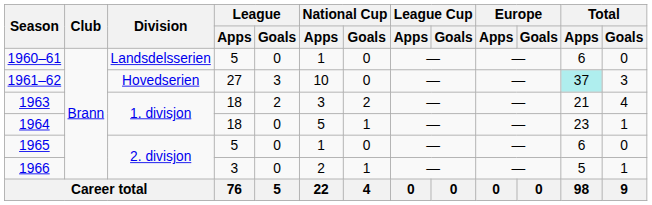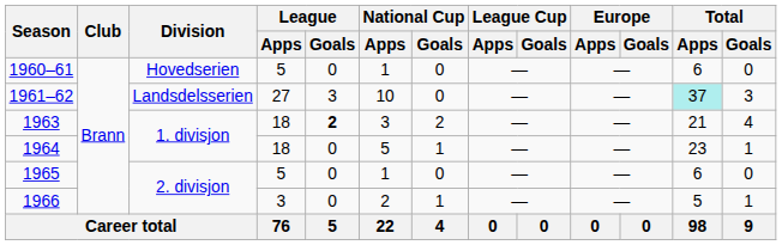1960–61 | Division: Landsdelsserien -> Hovedserien
1961–62 | Division: Hovedserien -> Landsdelsserien
1963 | League / Goals: normal -> bold
